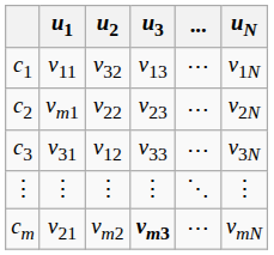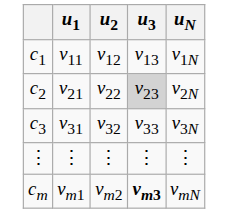- column: ... | ⋯ | ⋯ | ⋯ | ⋱ | ⋯
c1 | u2: v32 -> v12
c2 | u1: vm1 -> v21
c2 | u3: no background -> lightgrey background
c3 | u2: v12 -> v32
cm | u1: v21 -> vm1
